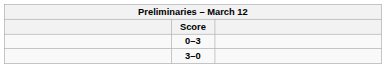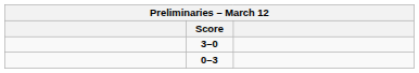rows swapped: 3–0 <-> 0–3
